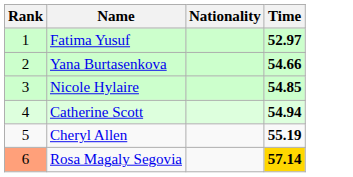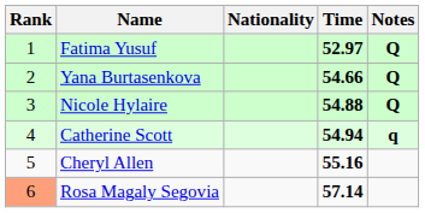+ column: Notes | Q | Q | Q | q
Nicole Hylaire | Time: 54.85 -> 54.88
Cheryl Allen | Time: 55.19 -> 55.16
Rosa Magaly Segovia | Time: gold background -> no background
